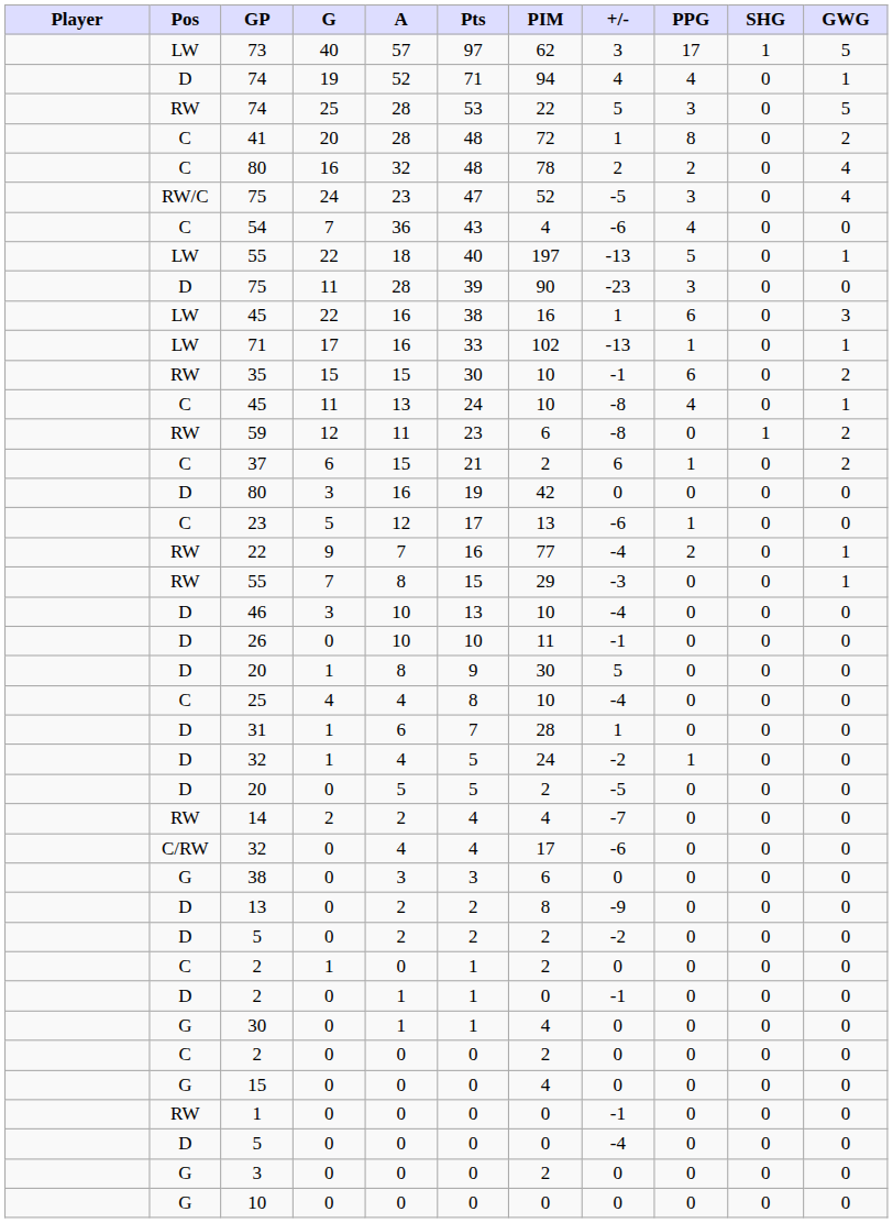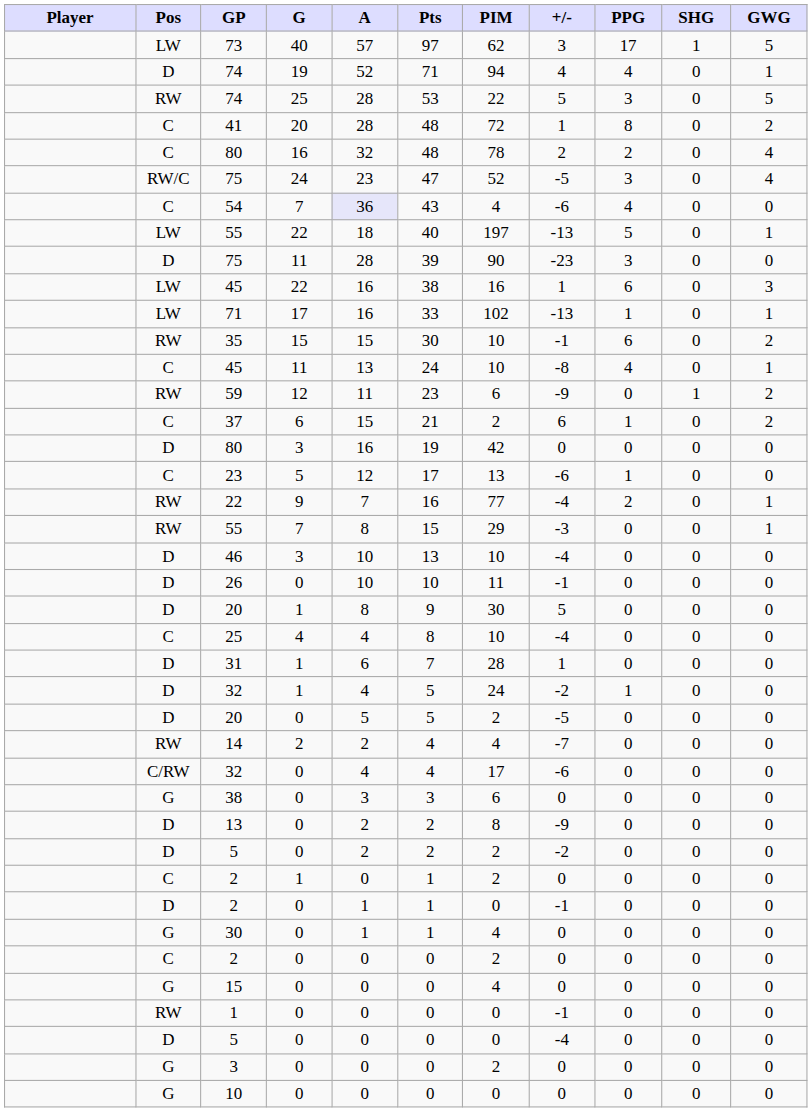54 | A: no background -> lavender background
59 | +/-: -8 -> -9
